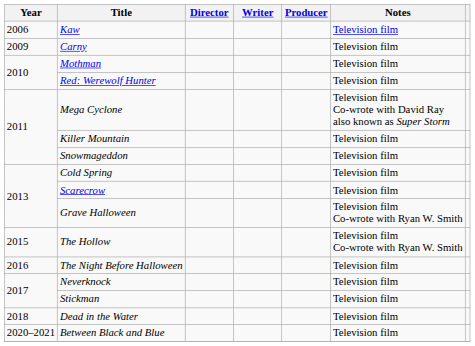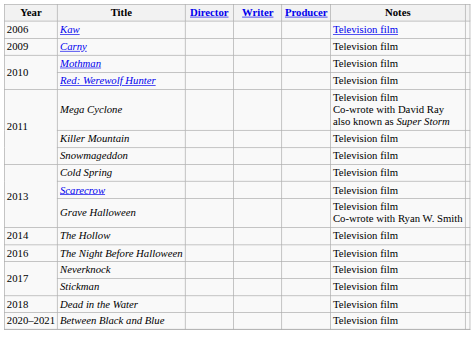The Hollow | Year: 2015 -> 2014
The Hollow | Notes: Television film Co-wrote with Ryan W. Smith -> Television film
